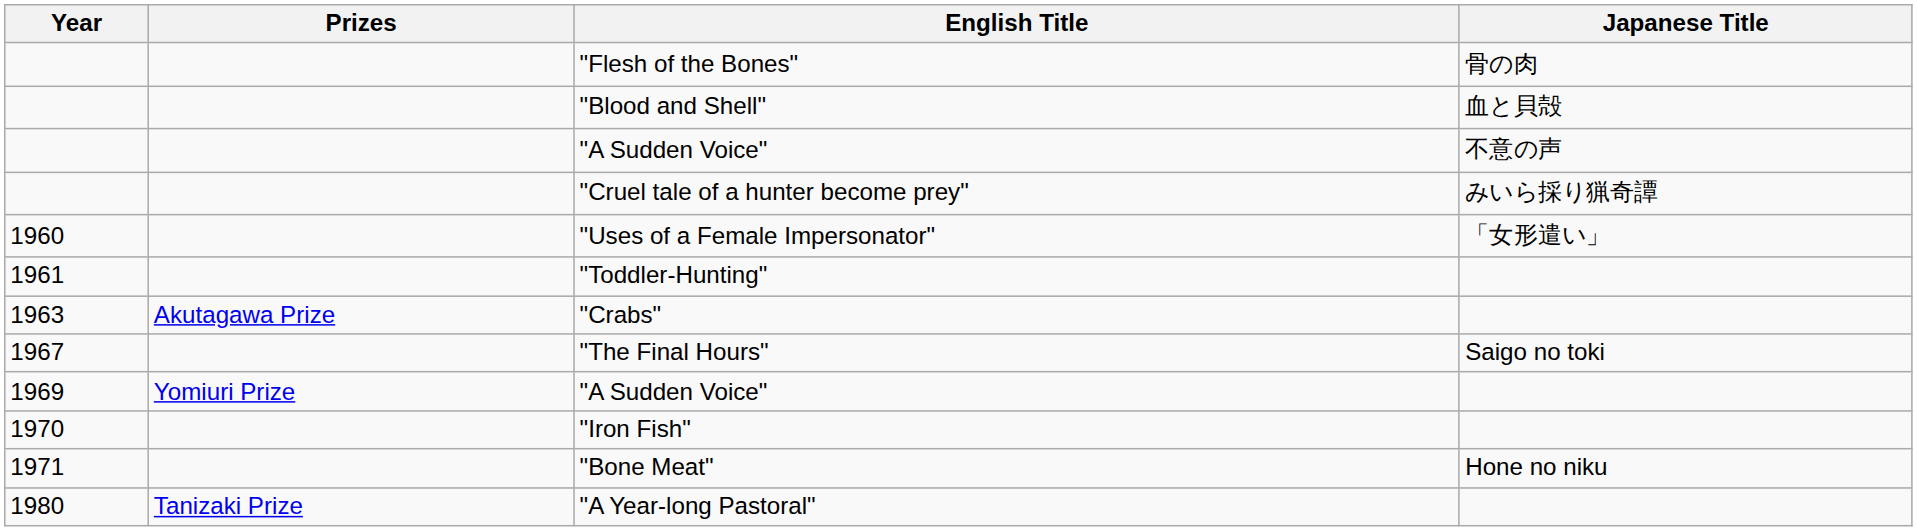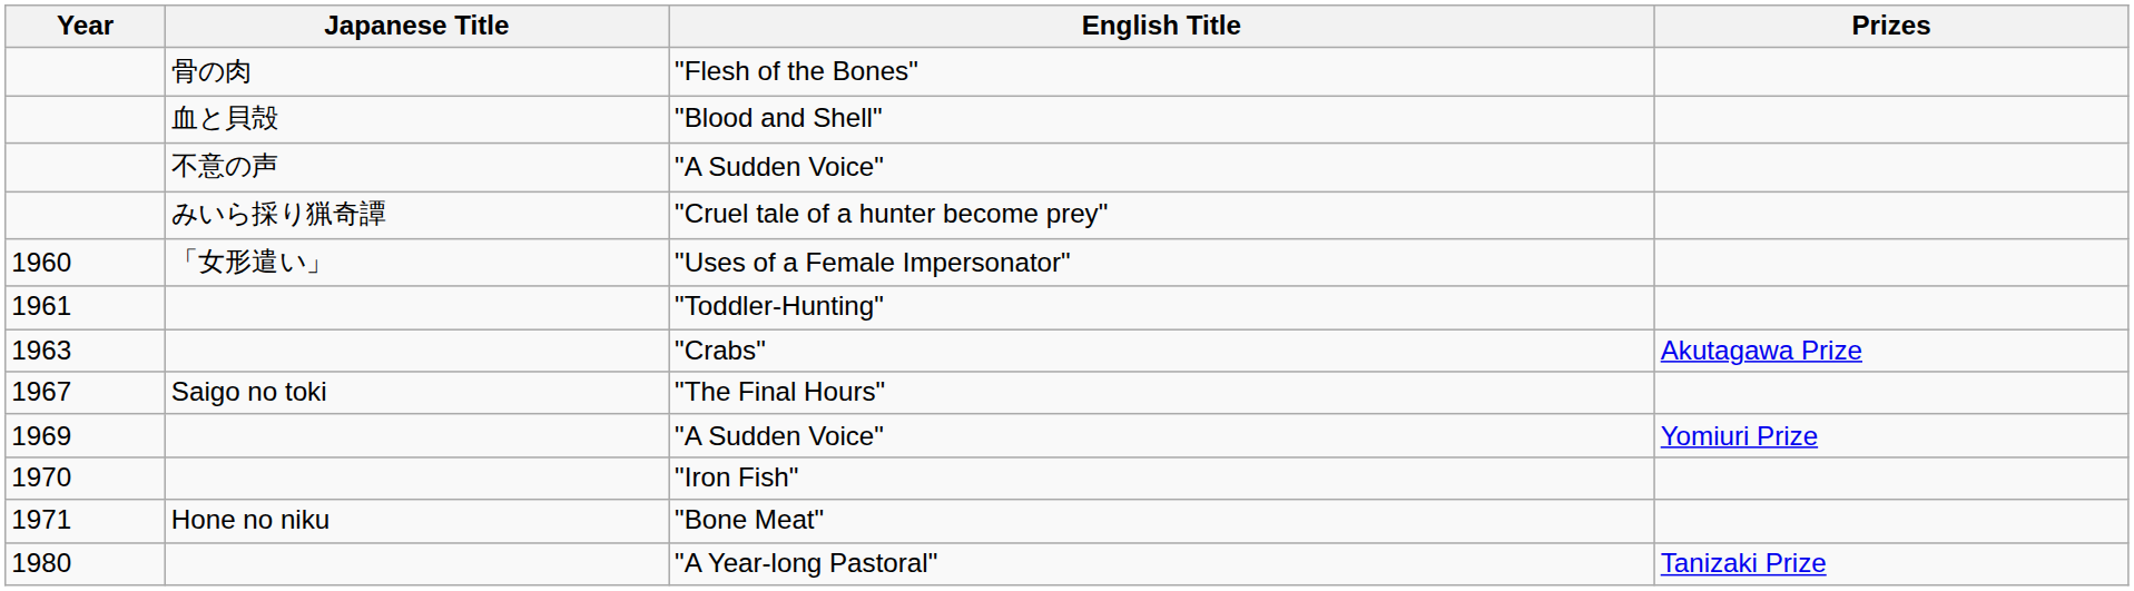columns swapped: Japanese Title <-> Prizes
